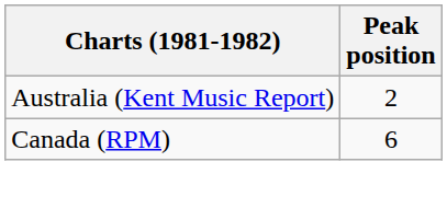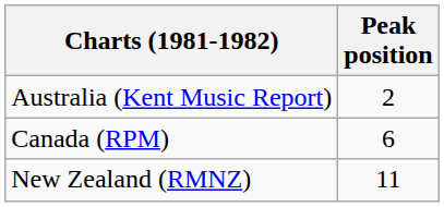+ row: New Zealand (RMNZ) | 11
